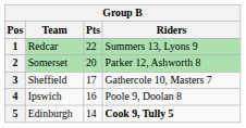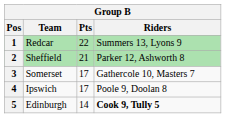2 | Team: Somerset -> Sheffield
2 | Pts: 20 -> 21
3 | Team: Sheffield -> Somerset
4 | Pts: 16 -> 17
